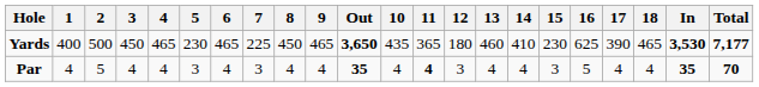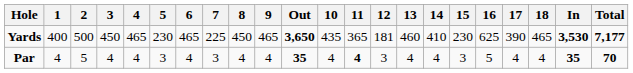Yards | 12: 180 -> 181
